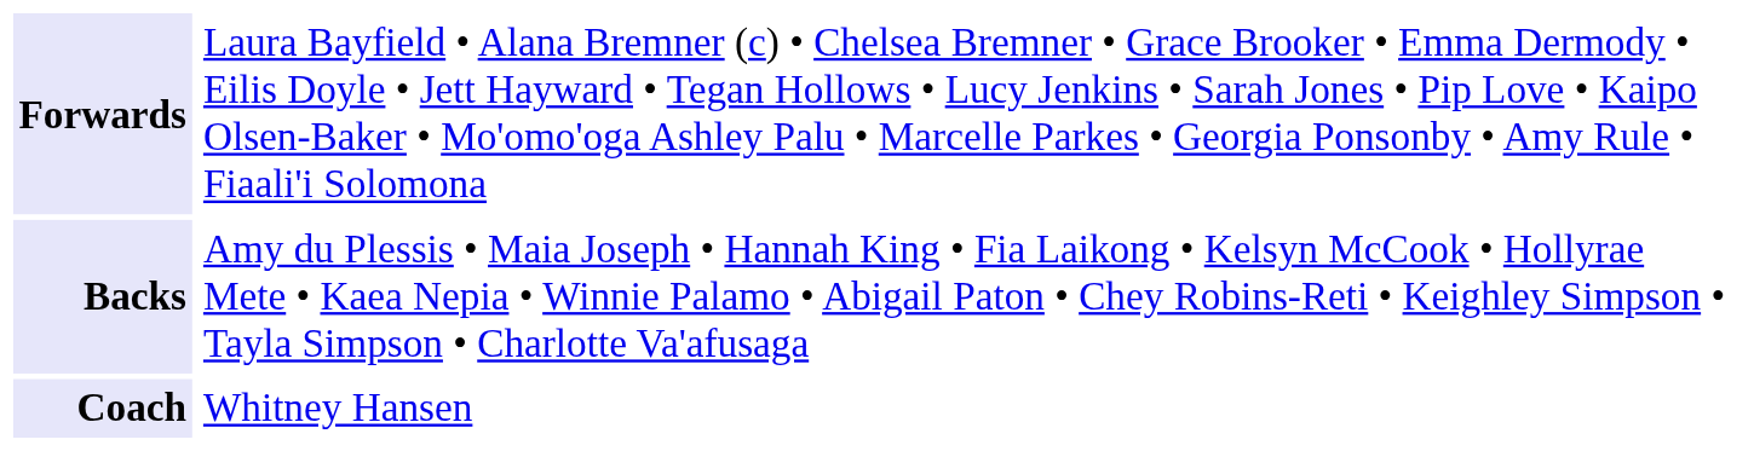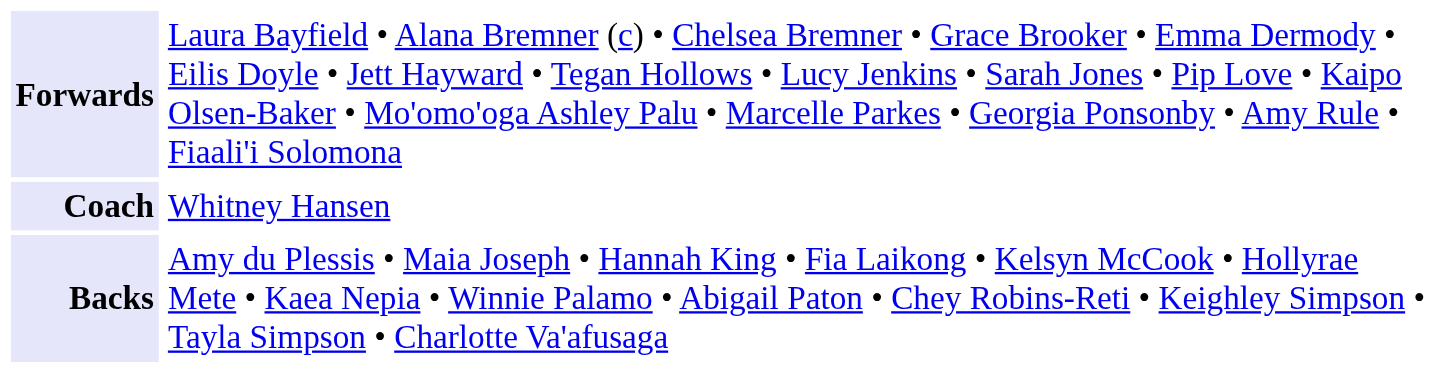rows swapped: Backs <-> Coach
